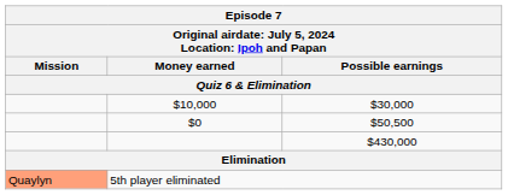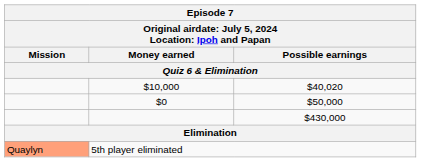$10,000 | Possible earnings: $30,000 -> $40,020
$0 | Possible earnings: $50,500 -> $50,000
